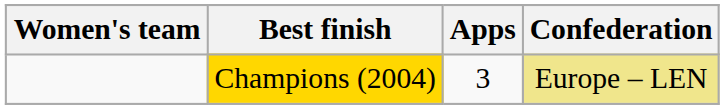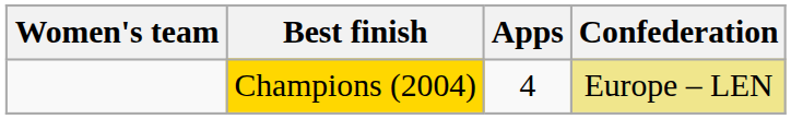Champions (2004) | Apps: 3 -> 4
